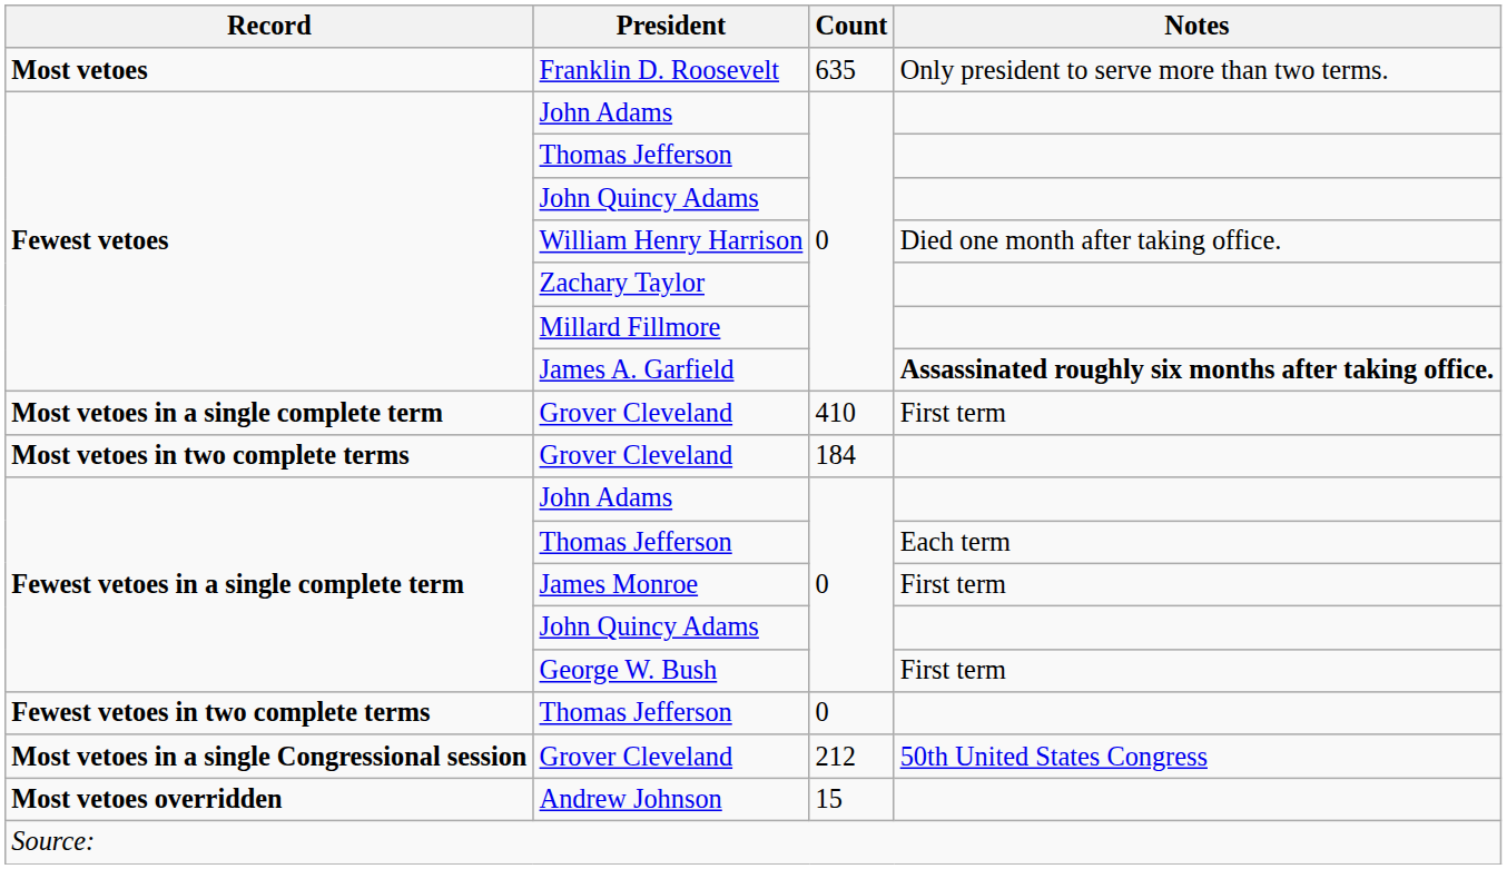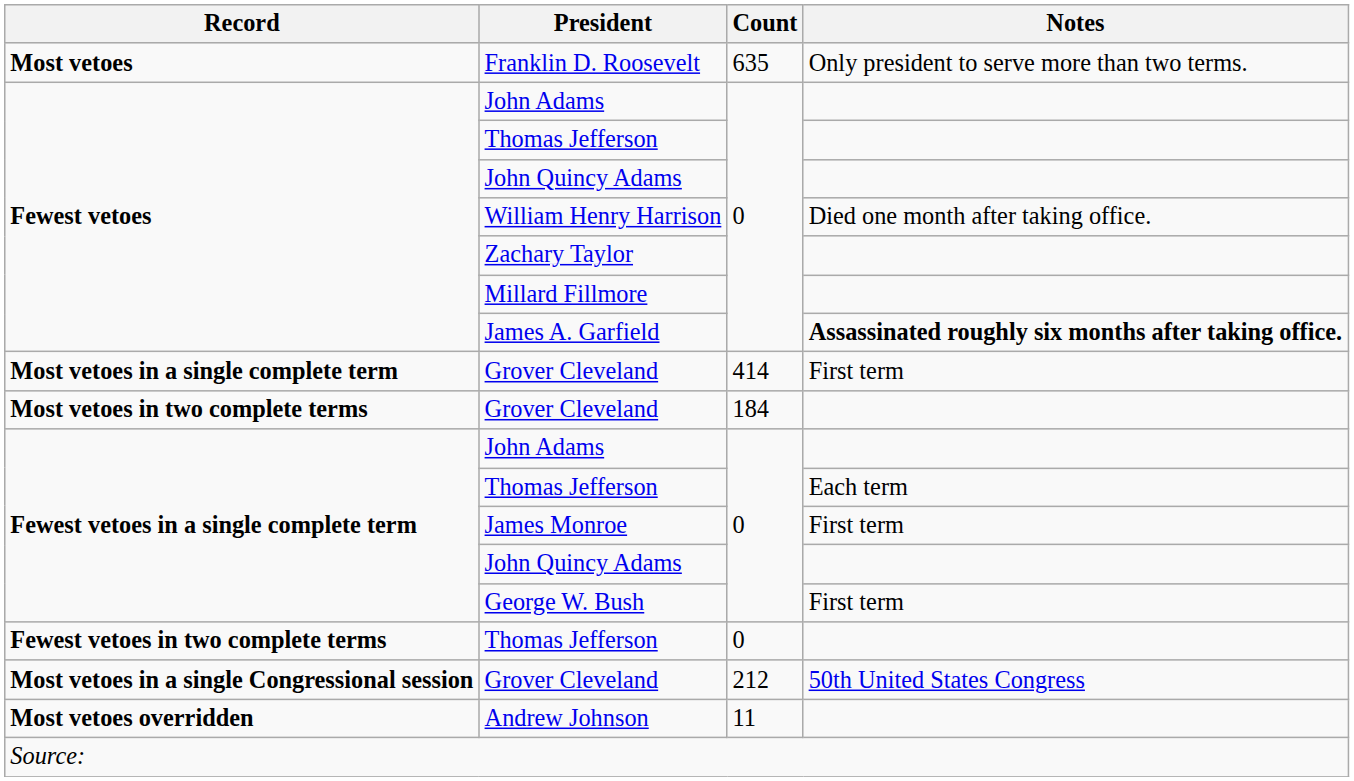Most vetoes in a single complete term / Grover Cleveland | Count: 410 -> 414
Andrew Johnson | Count: 15 -> 11
